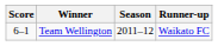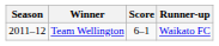columns swapped: Season <-> Score
